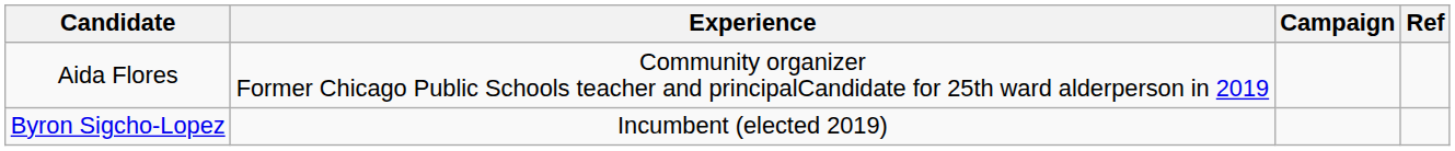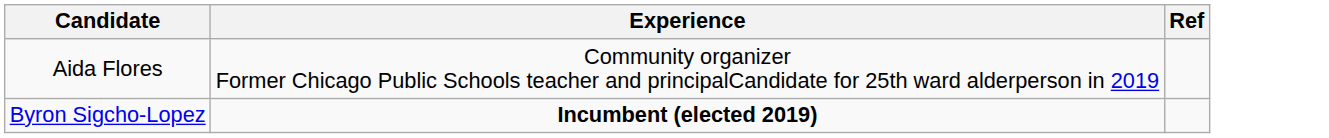- column: Campaign
Byron Sigcho-Lopez | Experience: normal -> bold
